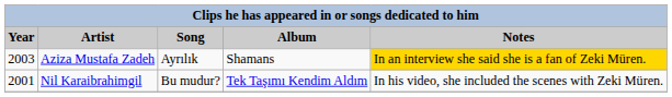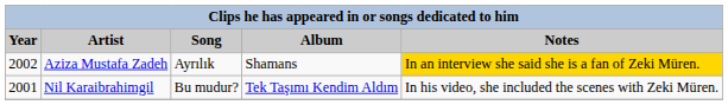Aziza Mustafa Zadeh | Year: 2003 -> 2002
